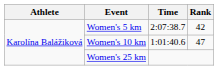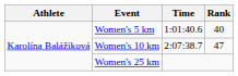Women's 5 km | Time: 2:07:38.7 -> 1:01:40.6
Women's 5 km | Rank: 42 -> 40
Women's 10 km | Time: 1:01:40.6 -> 2:07:38.7
